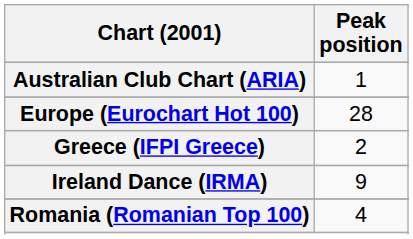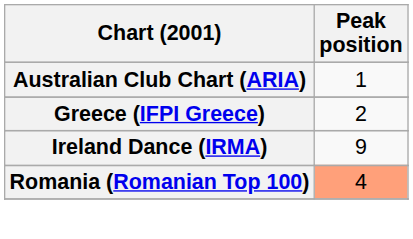- row: Europe (Eurochart Hot 100) | 28
Romania (Romanian Top 100) | Peak position: no background -> lightsalmon background
